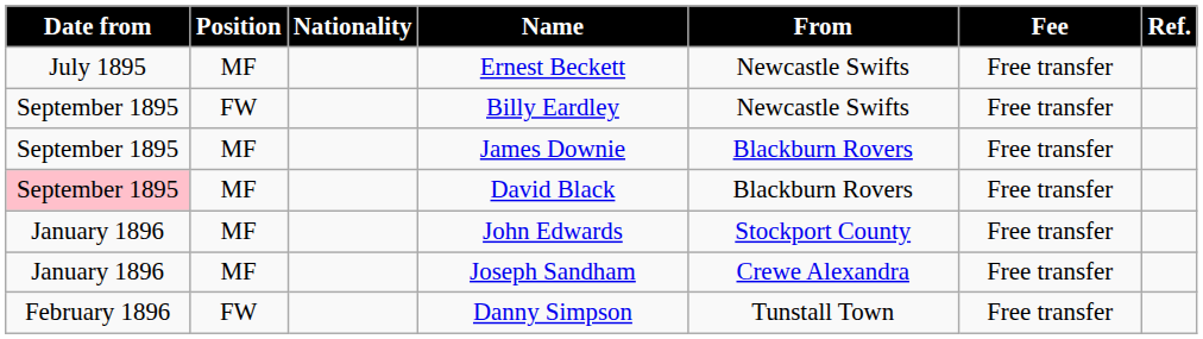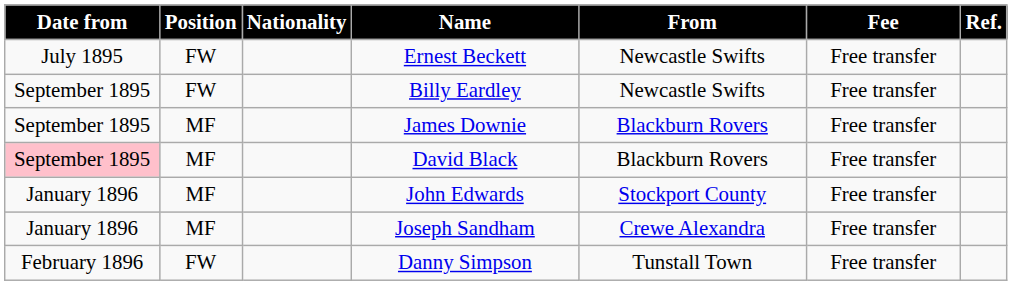Ernest Beckett | Position: MF -> FW
